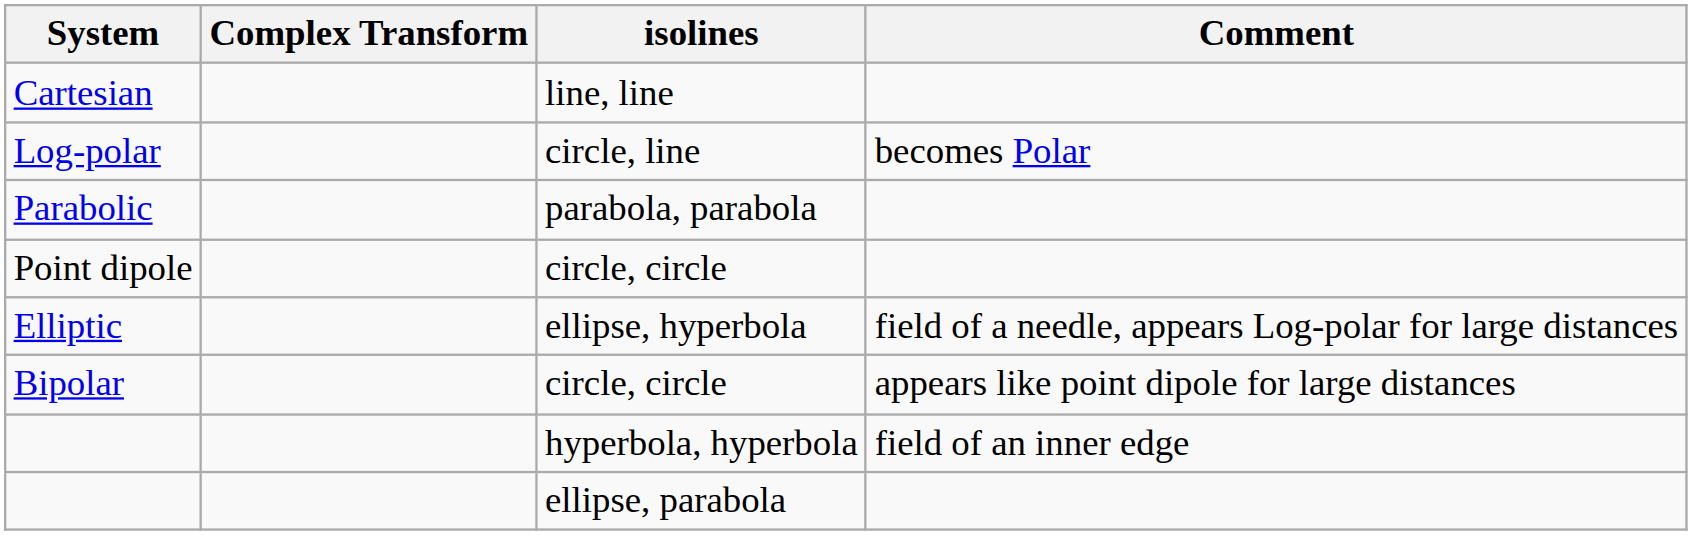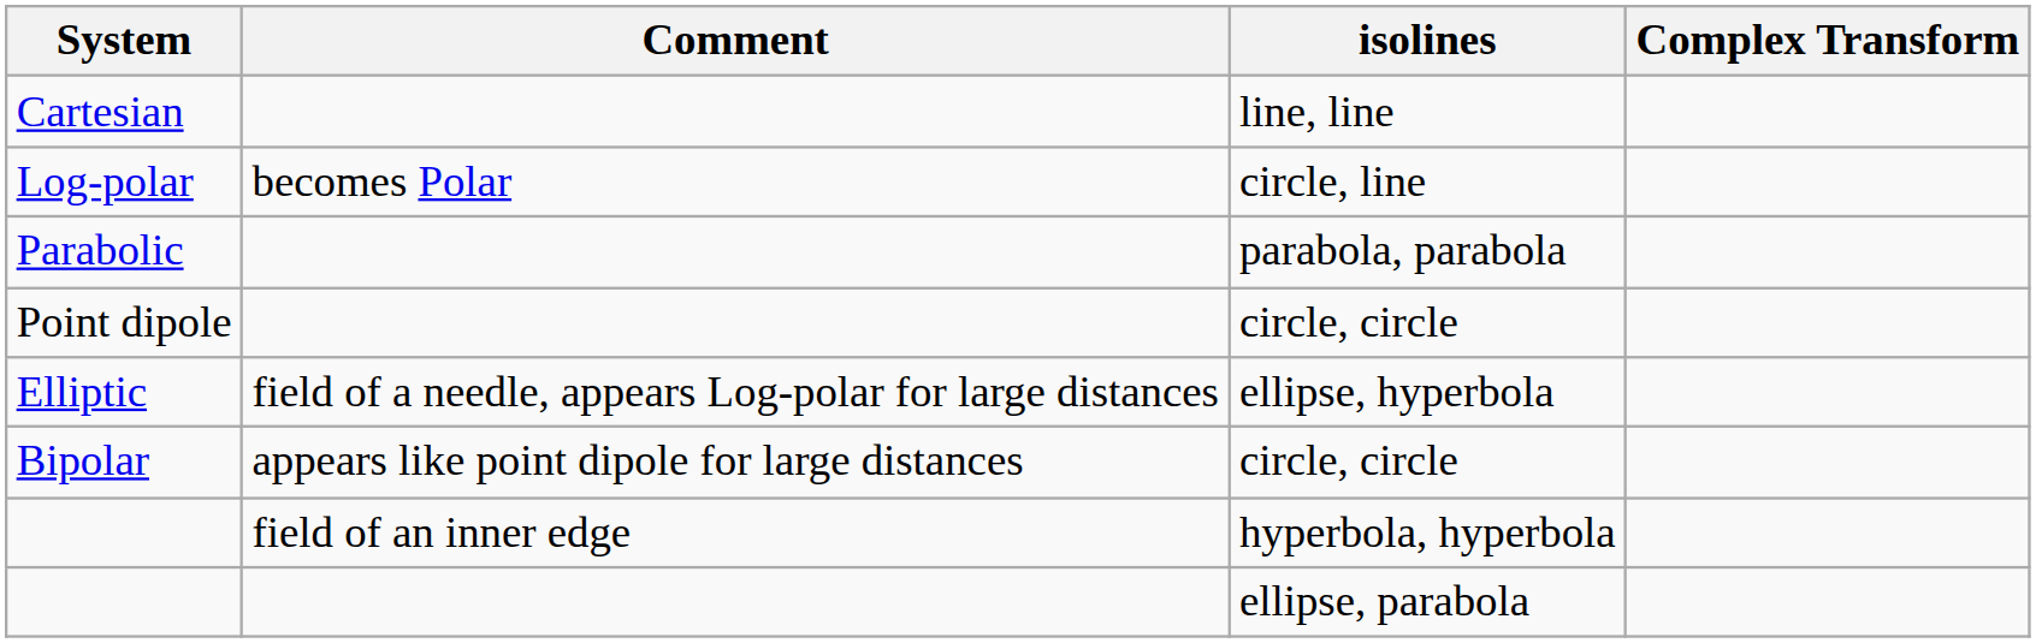columns swapped: Complex Transform <-> Comment
